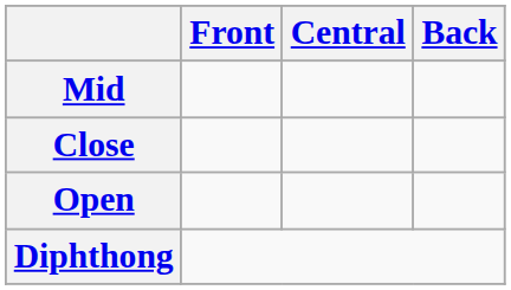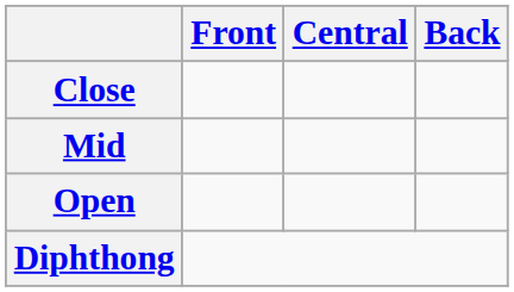rows swapped: Close <-> Mid
